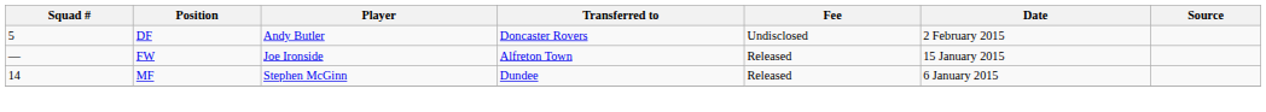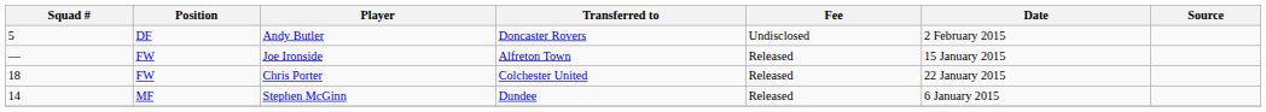+ row: 18 | FW | Chris Porter | Colchester United | Released | 22 January 2015
